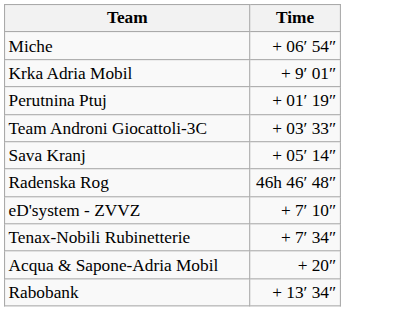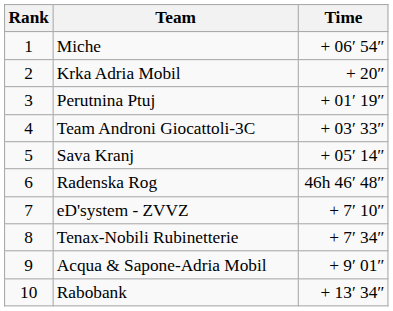+ column: Rank | 1 | 2 | 3 | 4 | 5 | 6 | 7 | 8 | 9 | 10
Krka Adria Mobil | Time: + 9′ 01″ -> + 20″
Acqua & Sapone-Adria Mobil | Time: + 20″ -> + 9′ 01″
